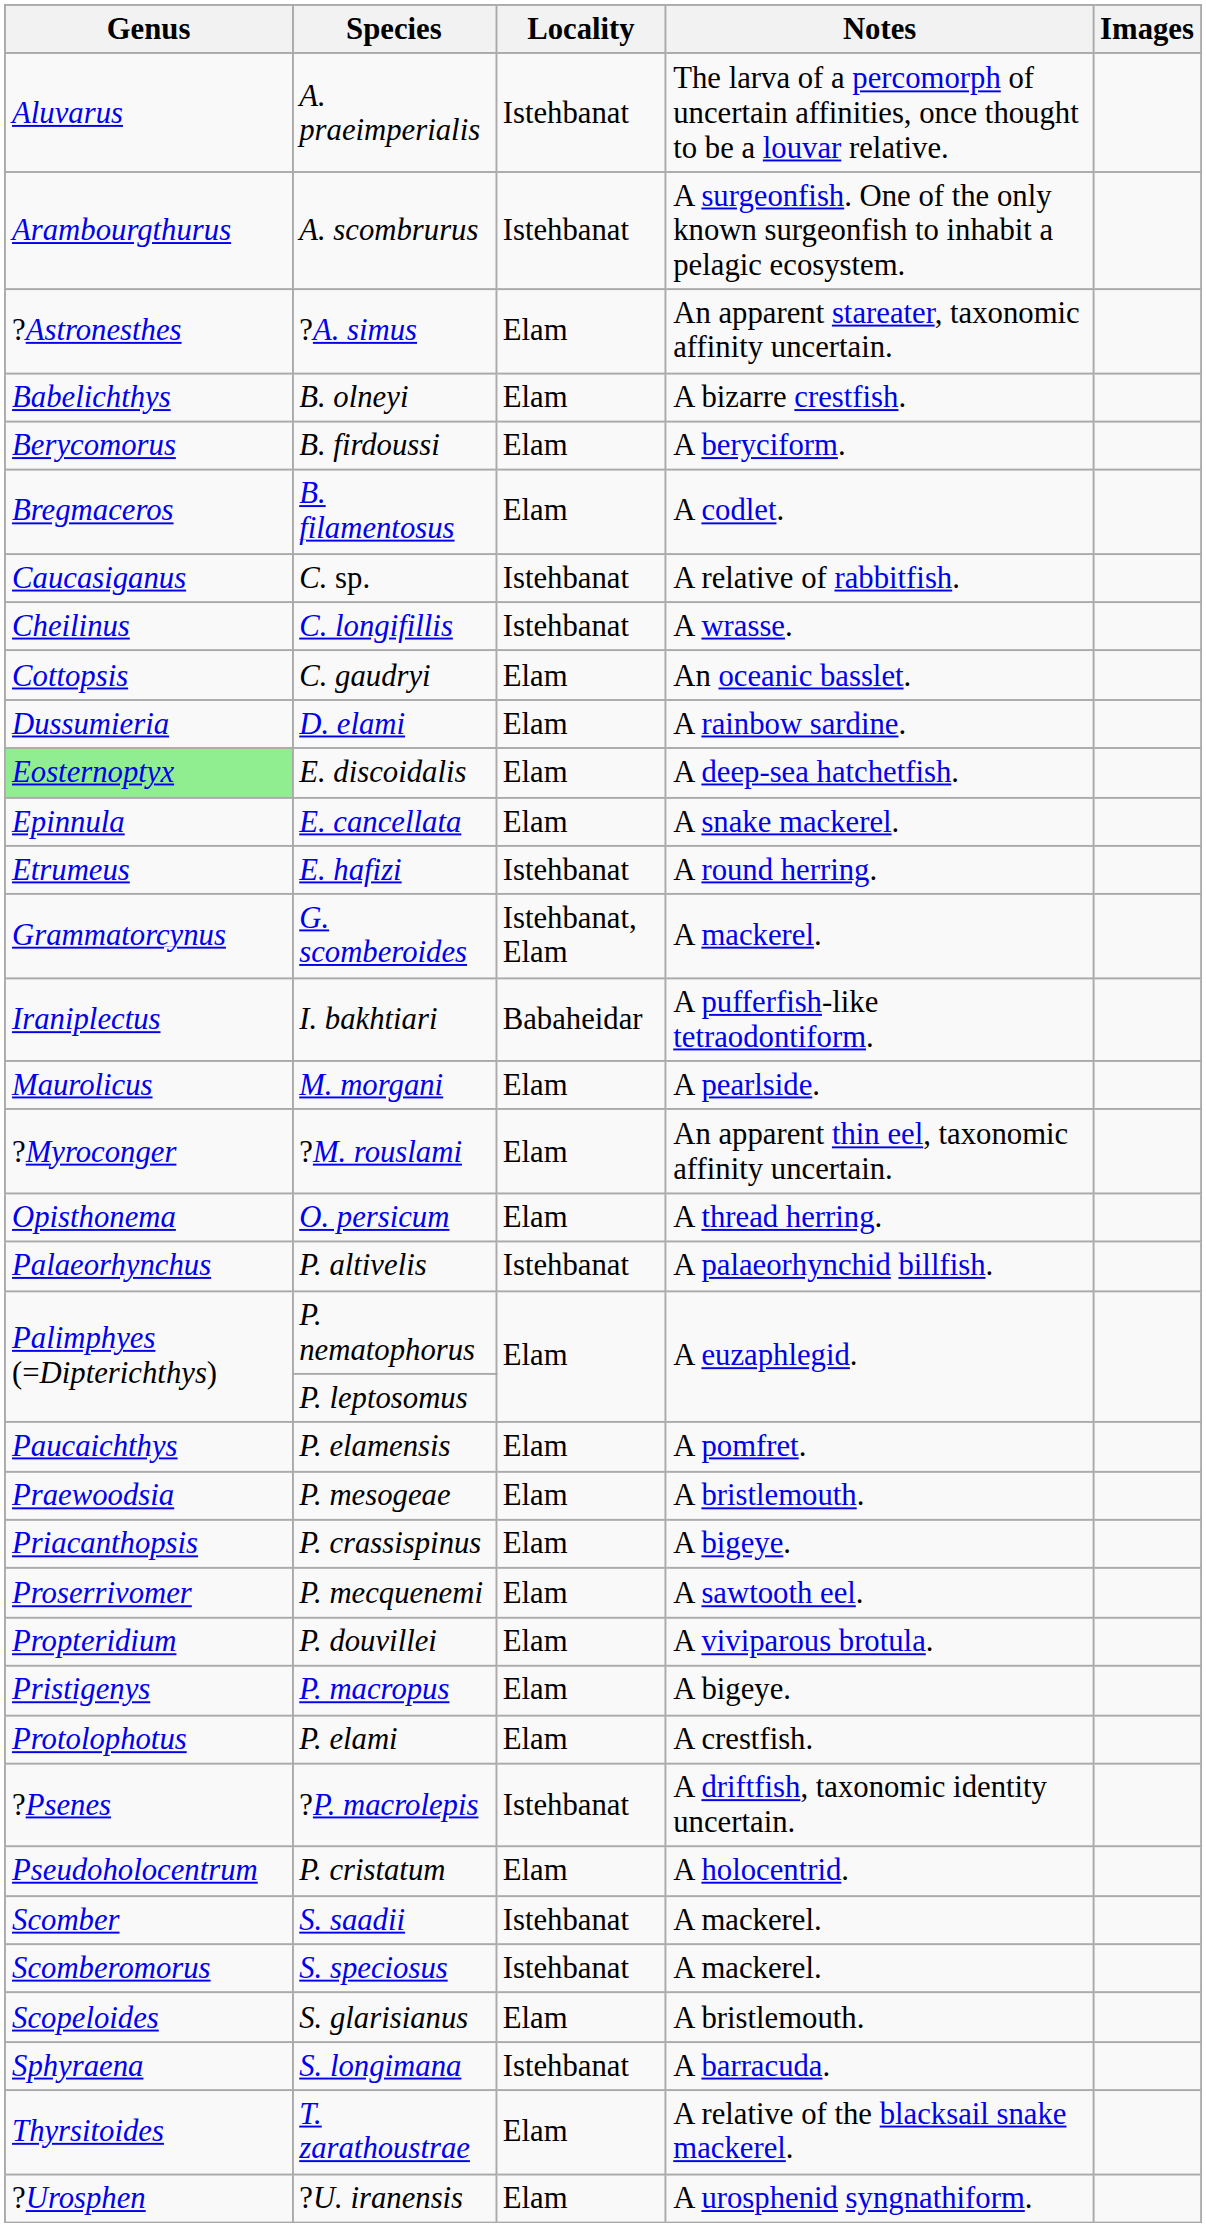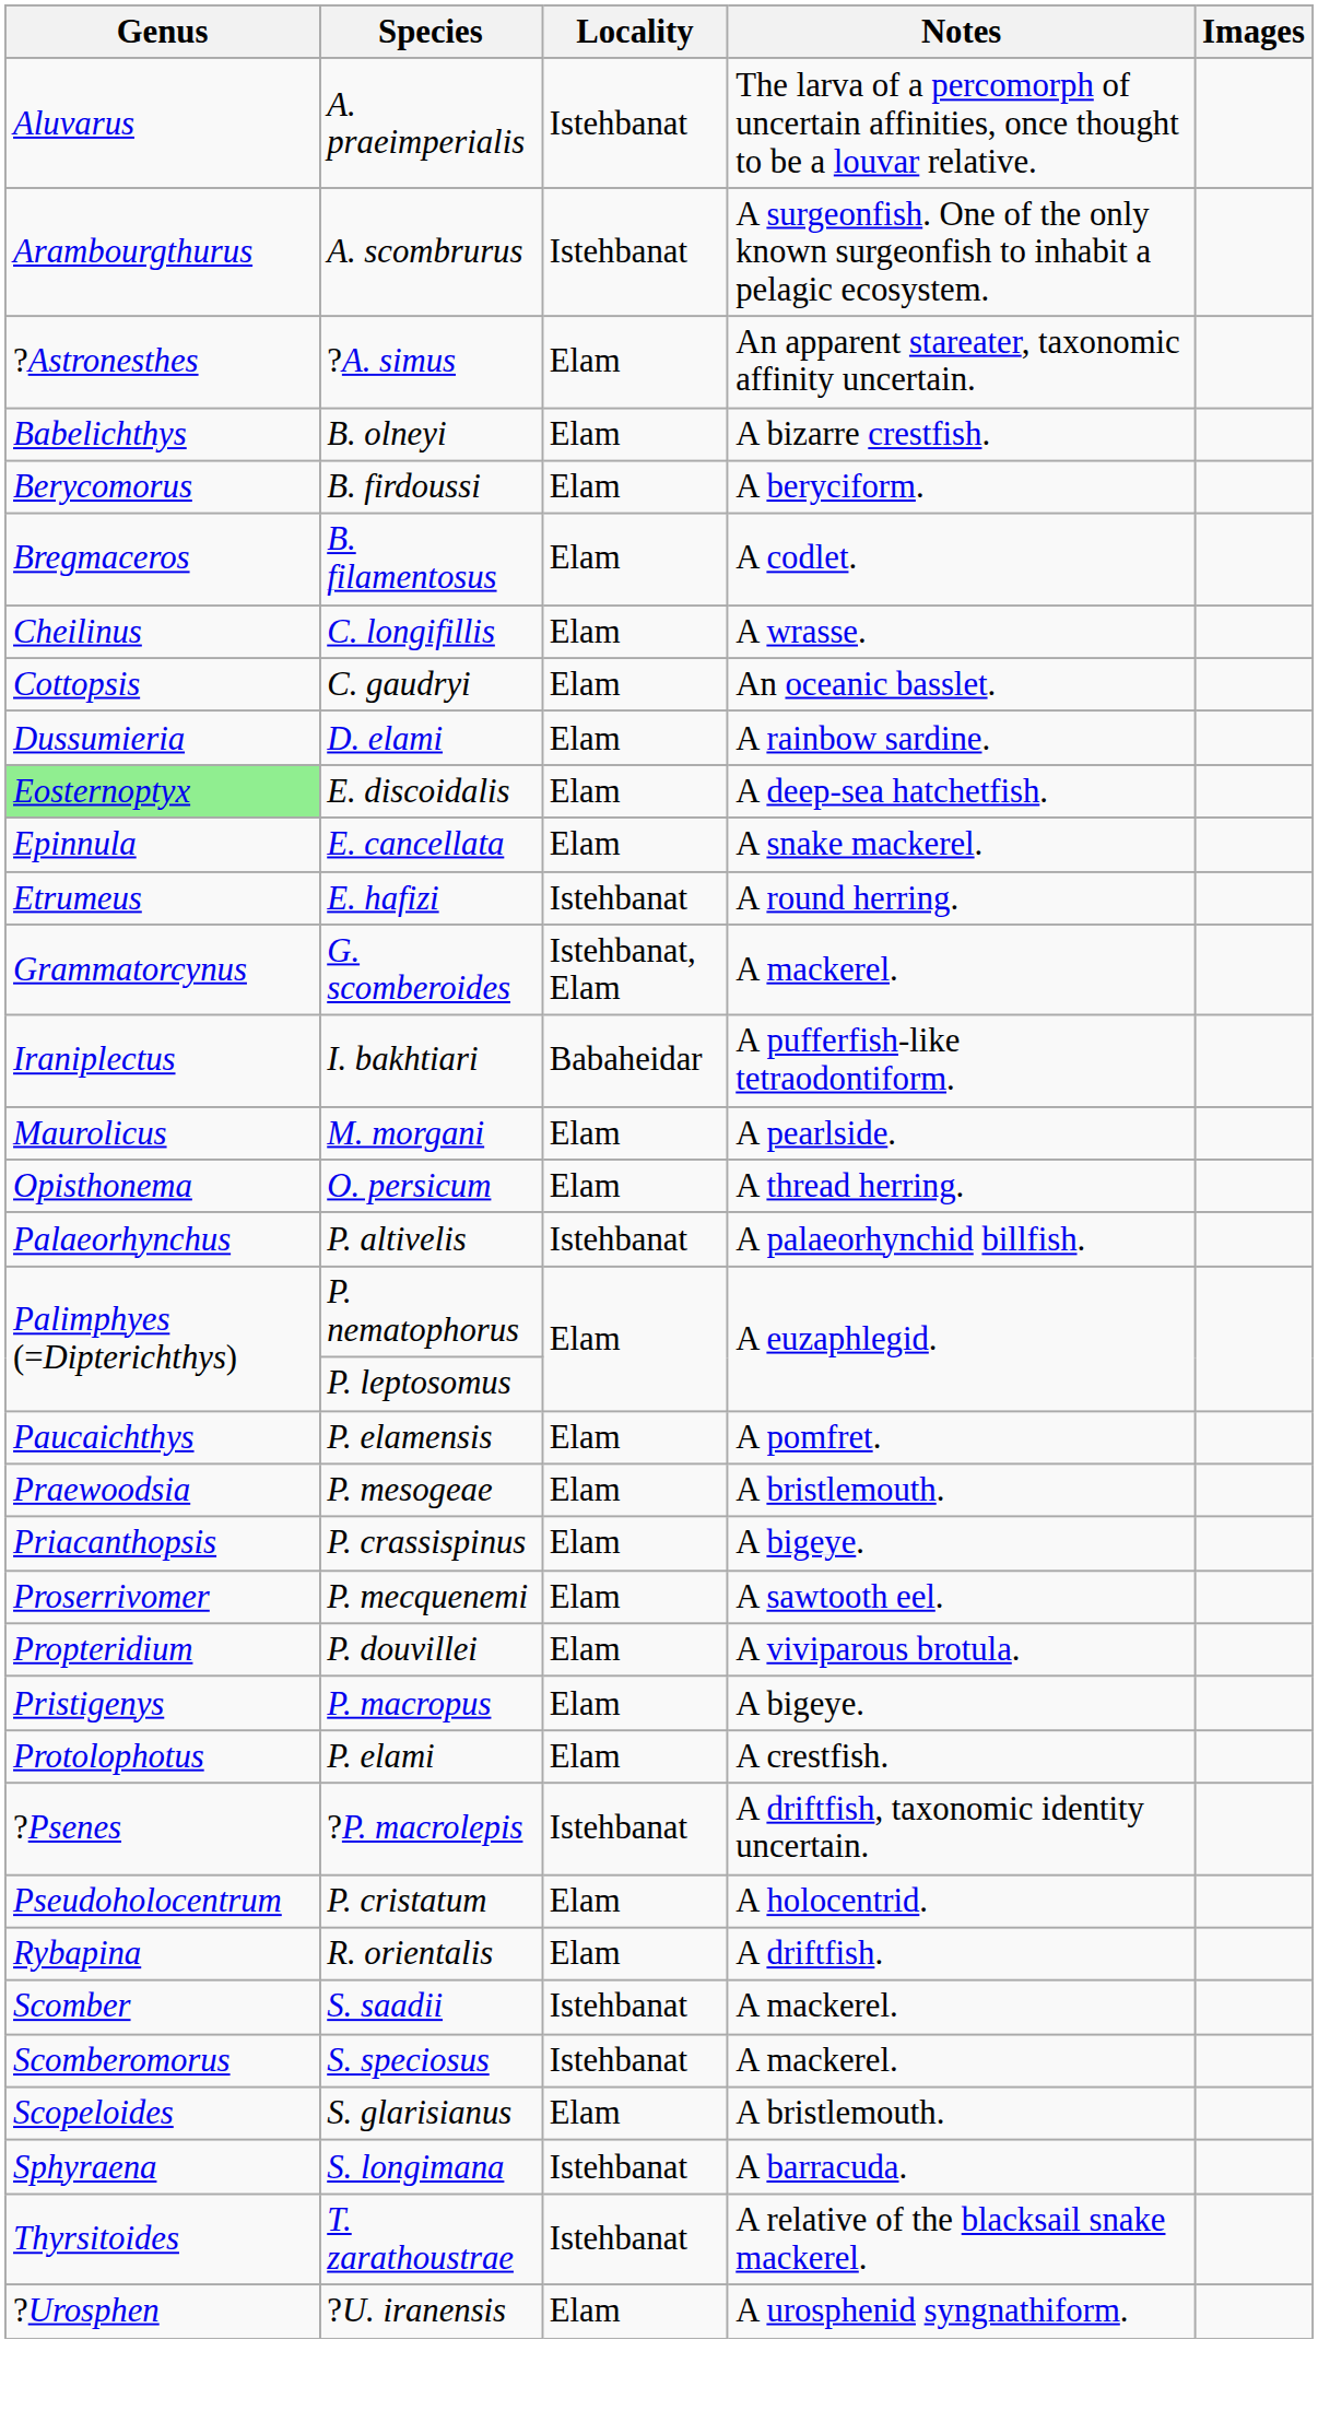- row: Caucasiganus | C. sp. | Istehbanat | A relative of rabbitfish.
C. longifillis | Locality: Istehbanat -> Elam
- row: ?Myroconger | ?M. rouslami | Elam | An apparent thin eel, taxonomic affinity uncertain.
+ row: Rybapina | R. orientalis | Elam | A driftfish.
T. zarathoustrae | Locality: Elam -> Istehbanat
